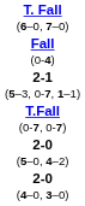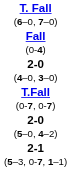rows swapped: 2-0 (4–0, 3–0) <-> 2-1 (5–3, 0-7, 1–1)
